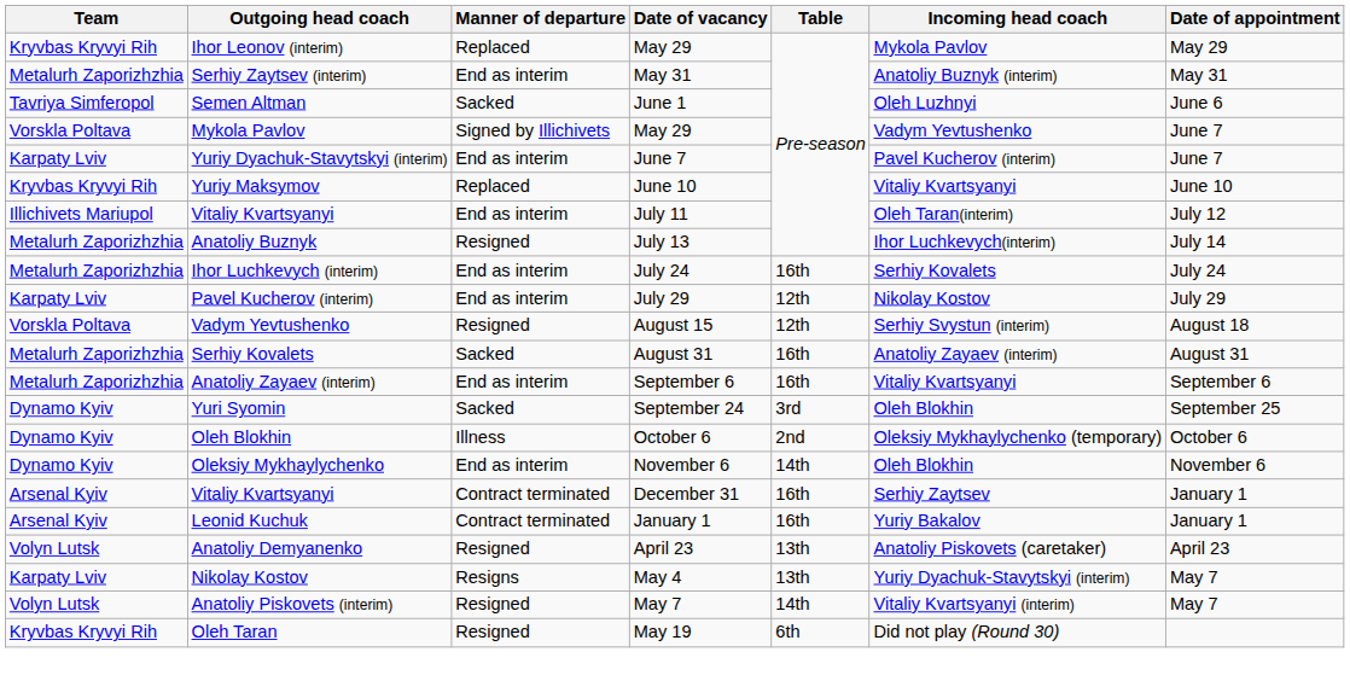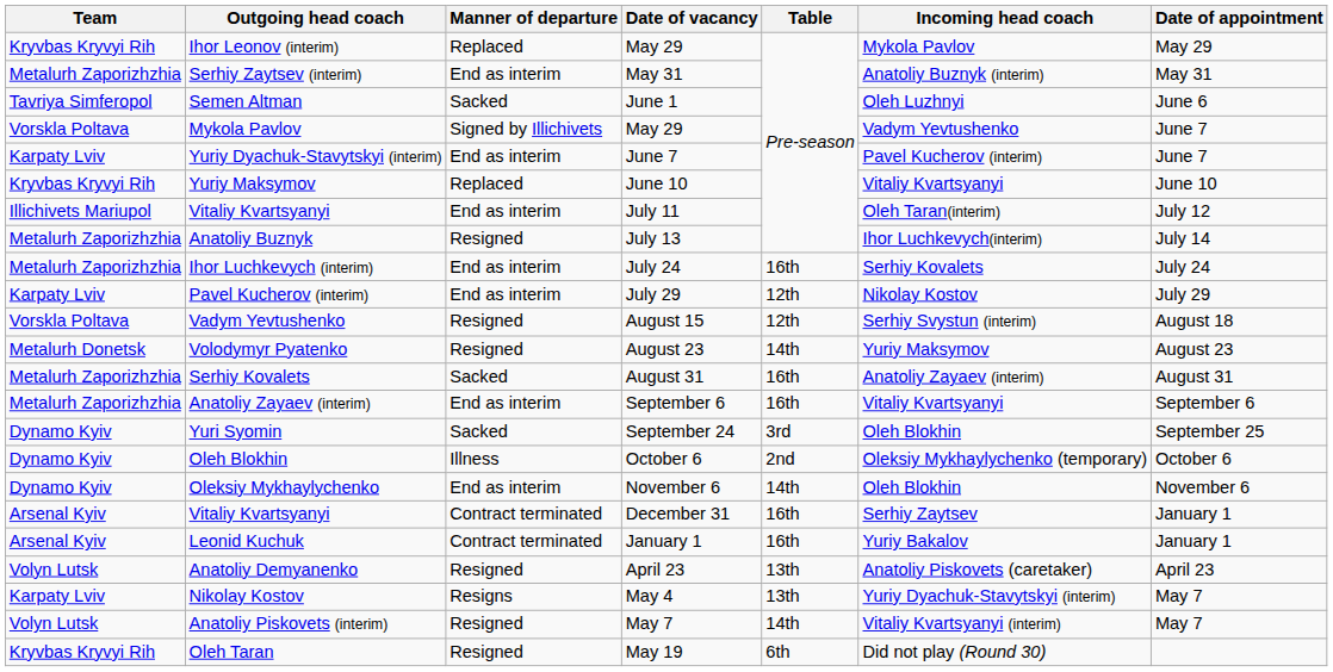+ row: Metalurh Donetsk | Volodymyr Pyatenko | Resigned | August 23 | 14th | Yuriy Maksymov | August 23
